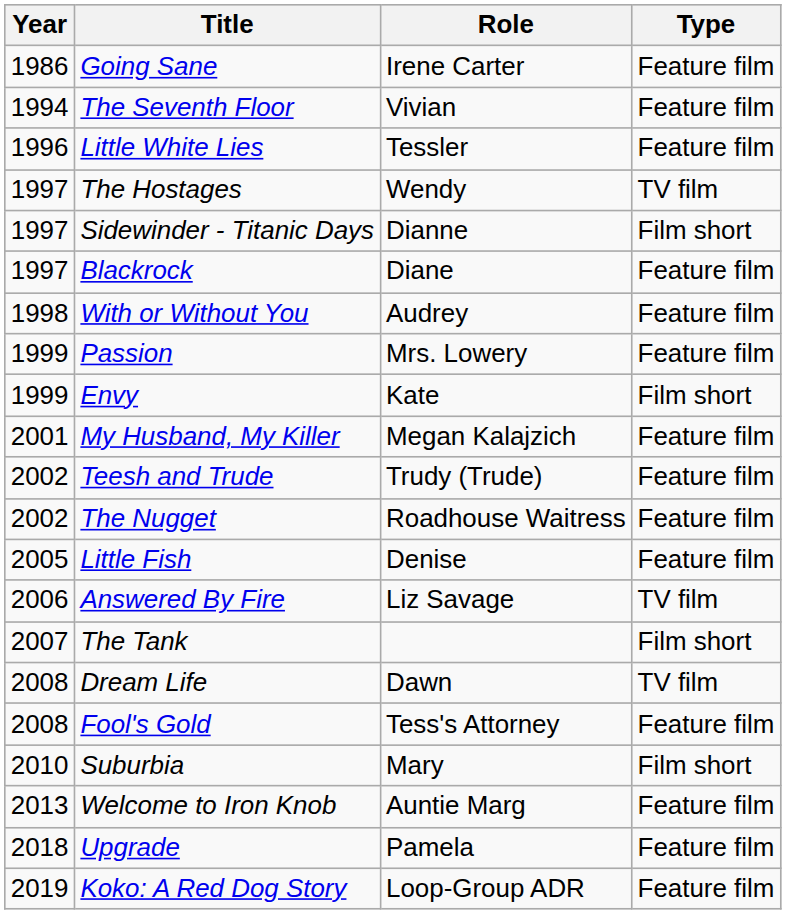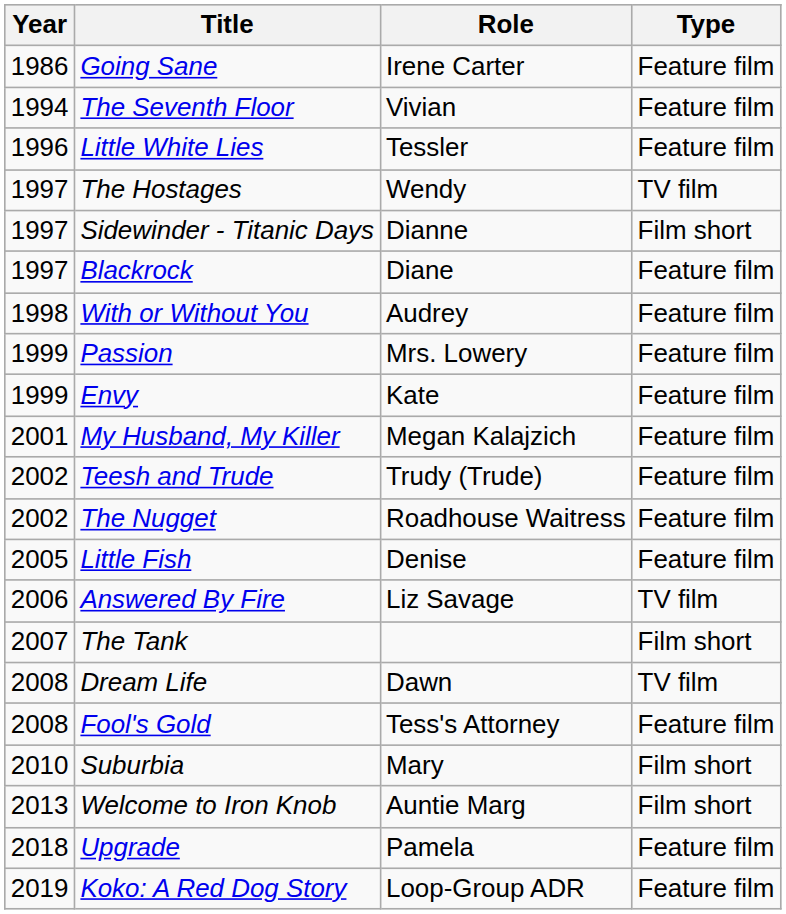Envy | Type: Film short -> Feature film
Welcome to Iron Knob | Type: Feature film -> Film short
